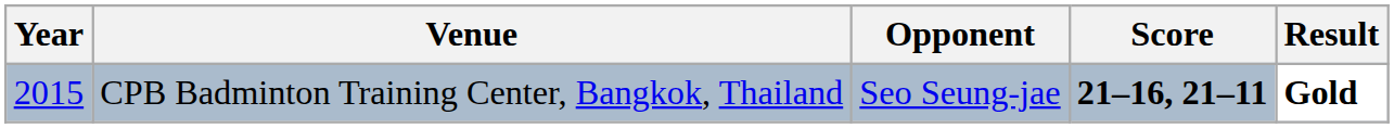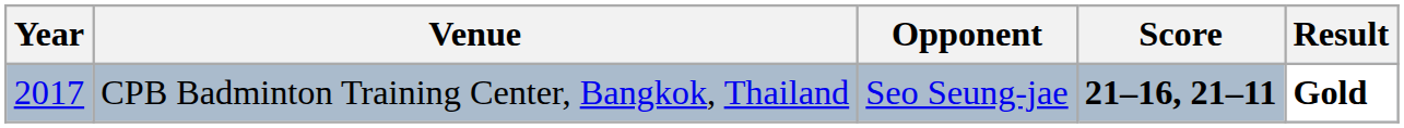CPB Badminton Training Center, Bangkok, Thailand | Year: 2015 -> 2017
